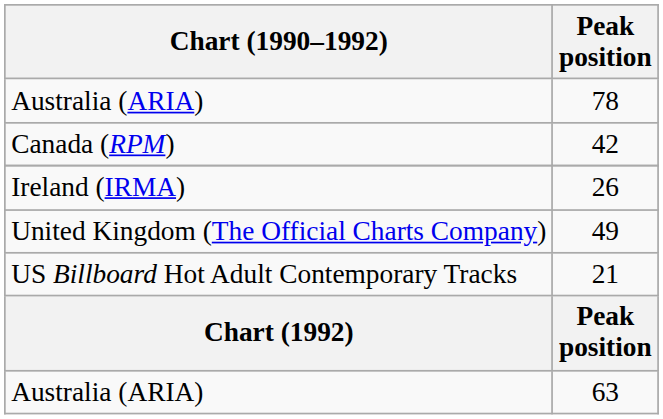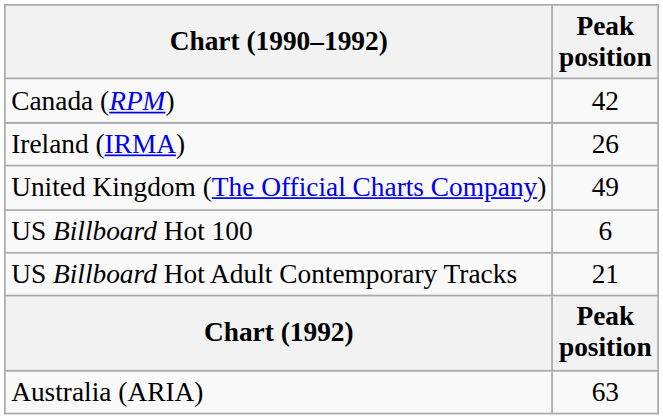- row: Australia (ARIA) | 78
+ row: US Billboard Hot 100 | 6
